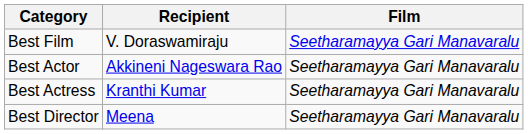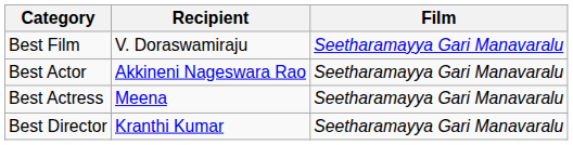Best Actress | Recipient: Kranthi Kumar -> Meena
Best Director | Recipient: Meena -> Kranthi Kumar
